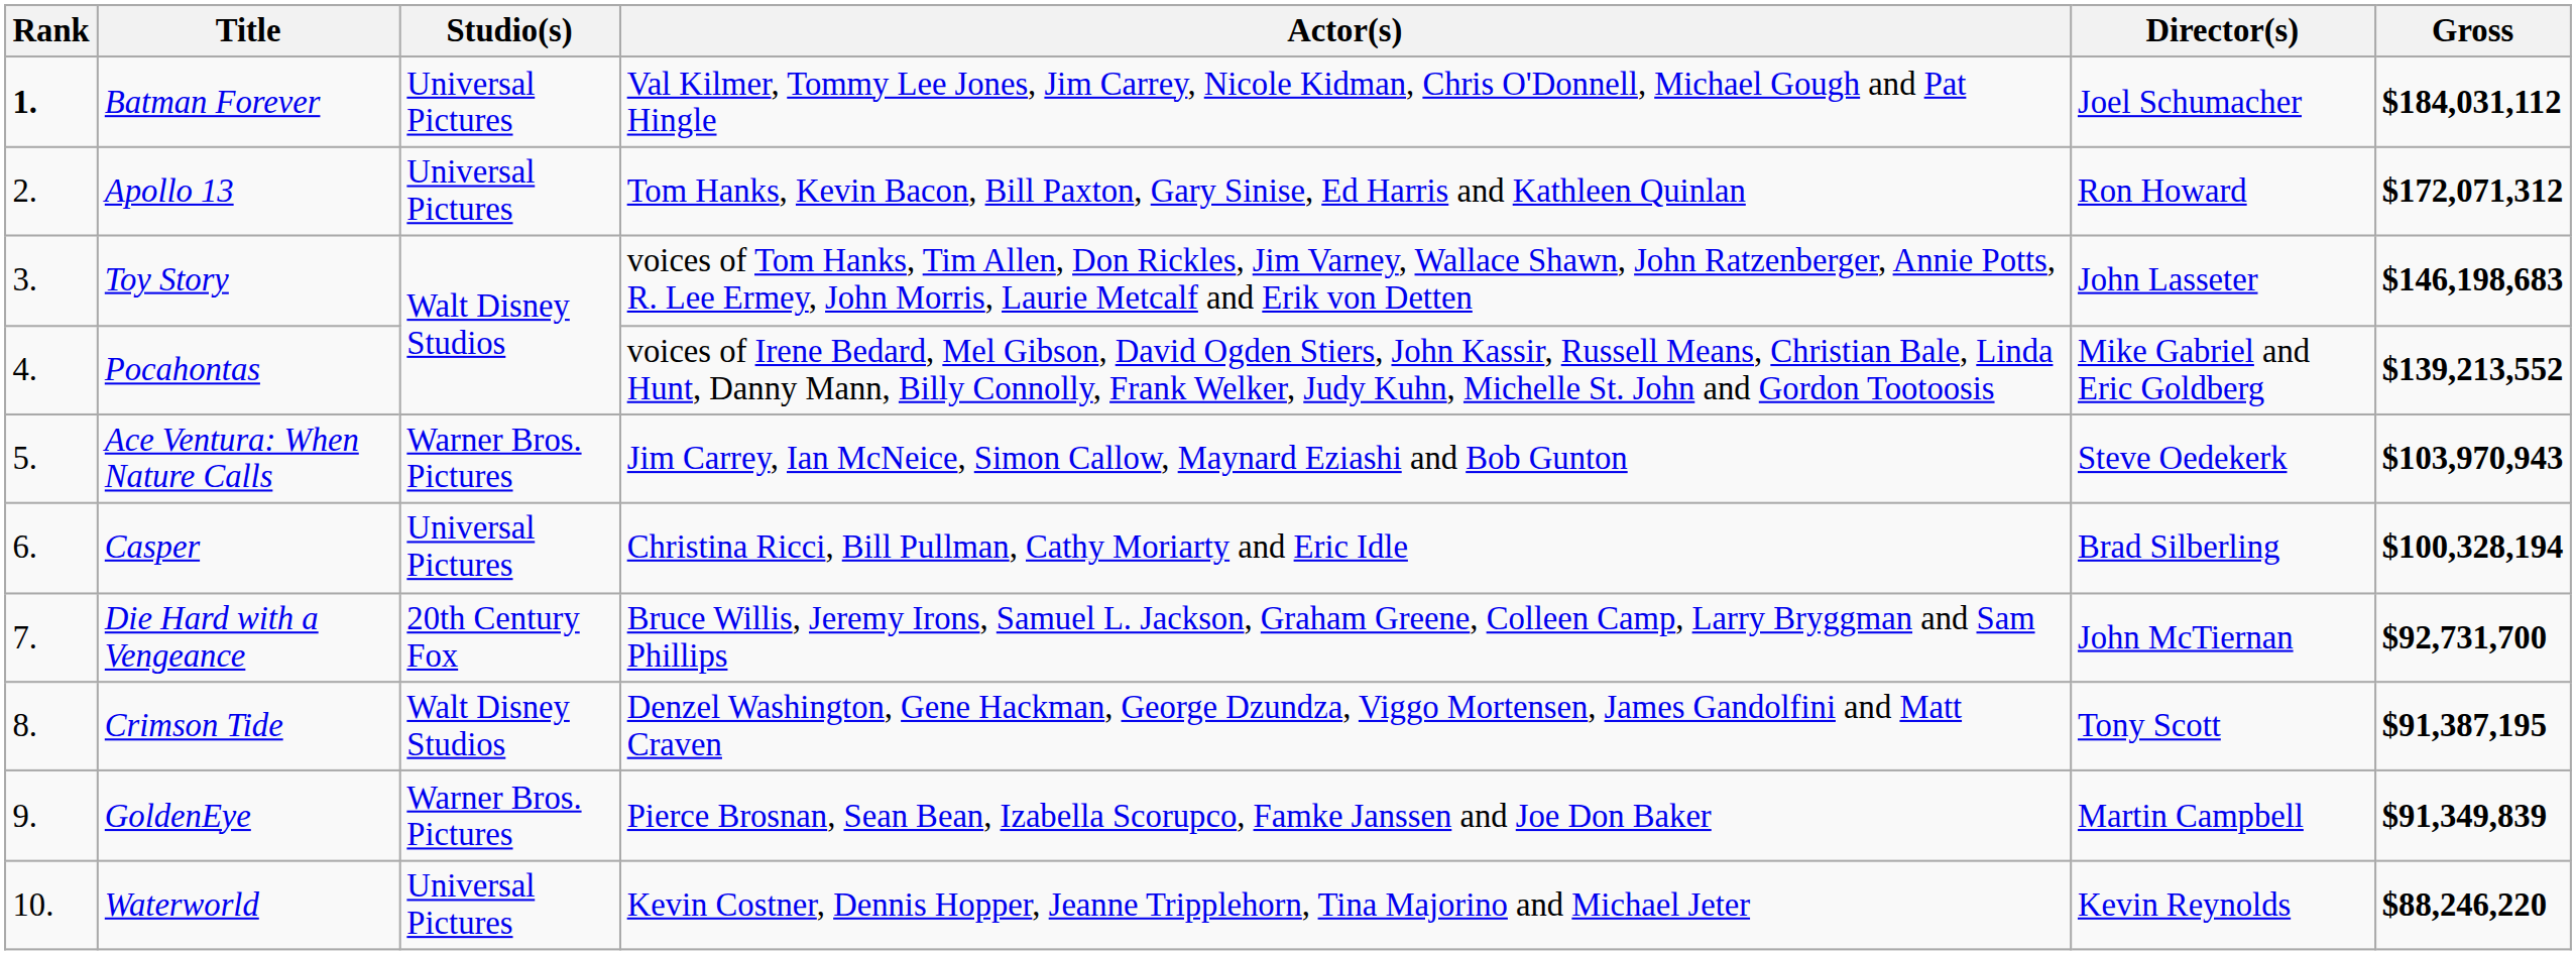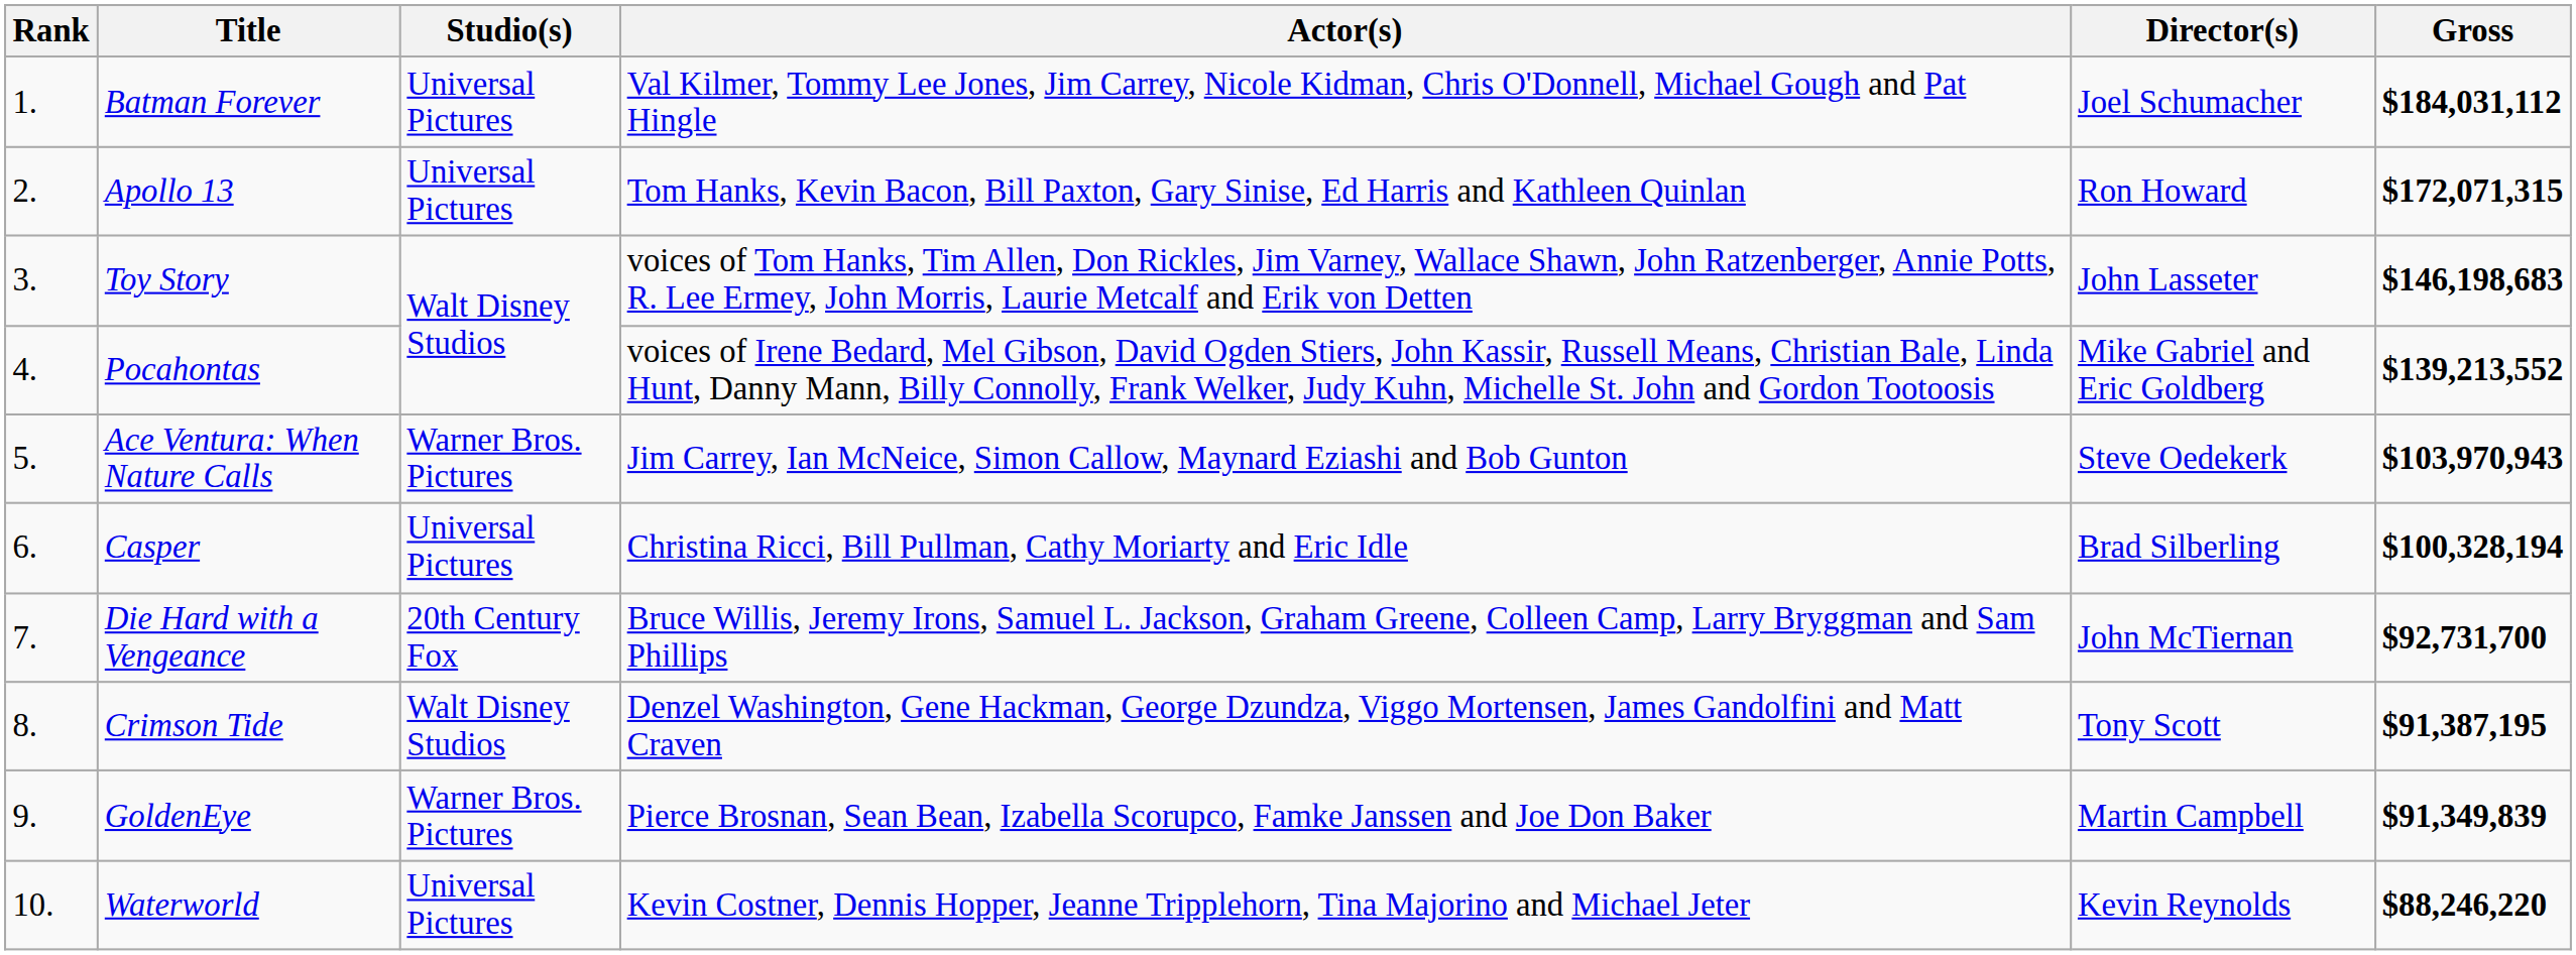Batman Forever | Rank: bold -> normal
Apollo 13 | Gross: $172,071,312 -> $172,071,315
